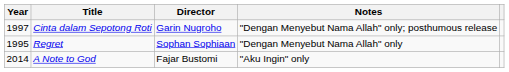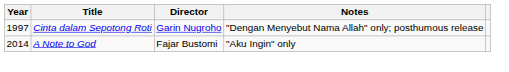- row: 1995 | Regret | Sophan Sophiaan | "Dengan Menyebut Nama Allah" only
